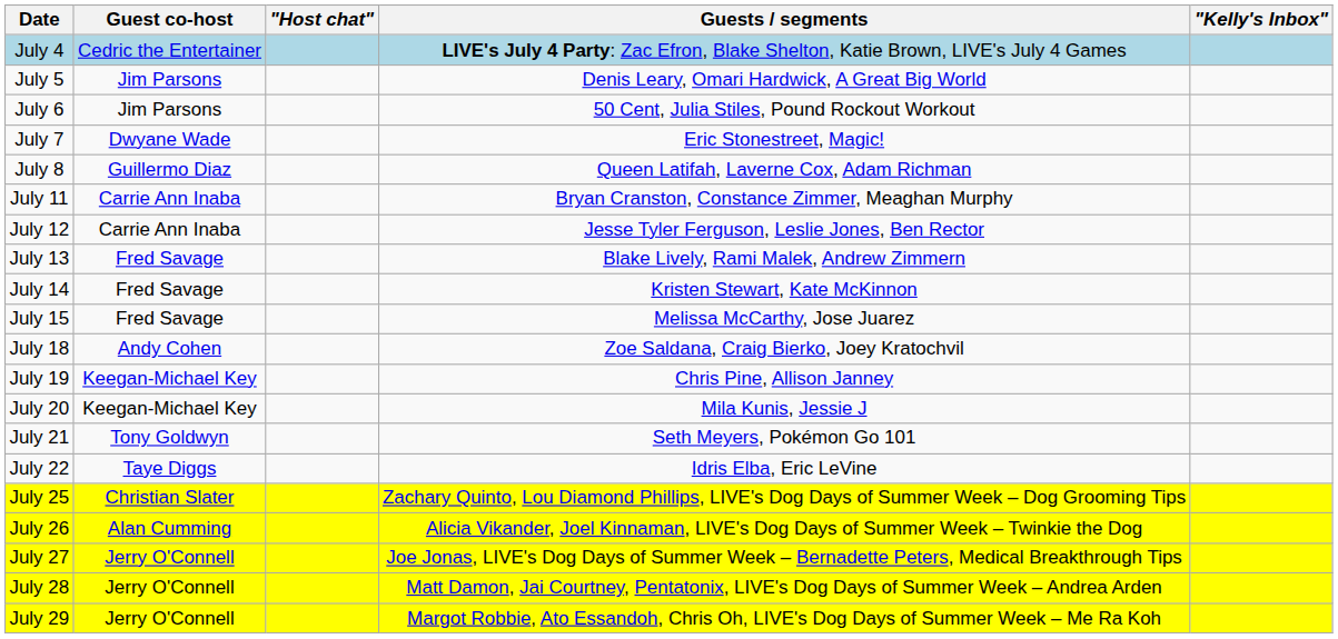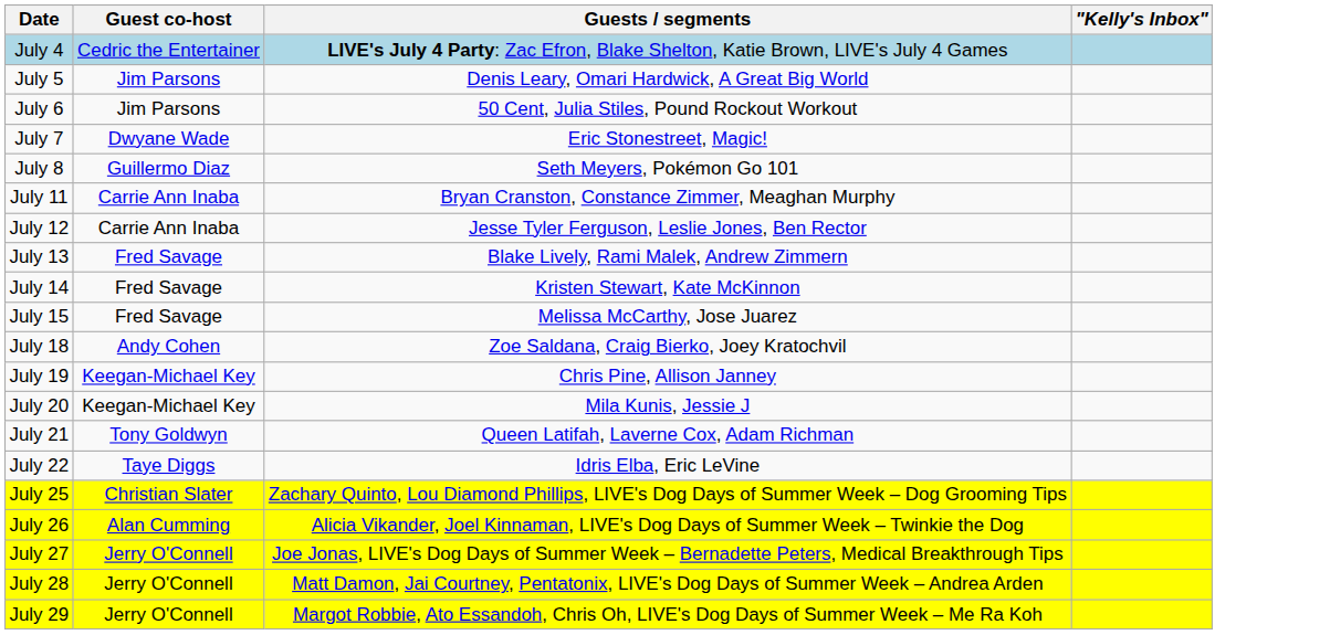- column: "Host chat"
July 8 | Guests / segments: Queen Latifah, Laverne Cox, Adam Richman -> Seth Meyers, Pokémon Go 101
July 21 | Guests / segments: Seth Meyers, Pokémon Go 101 -> Queen Latifah, Laverne Cox, Adam Richman
